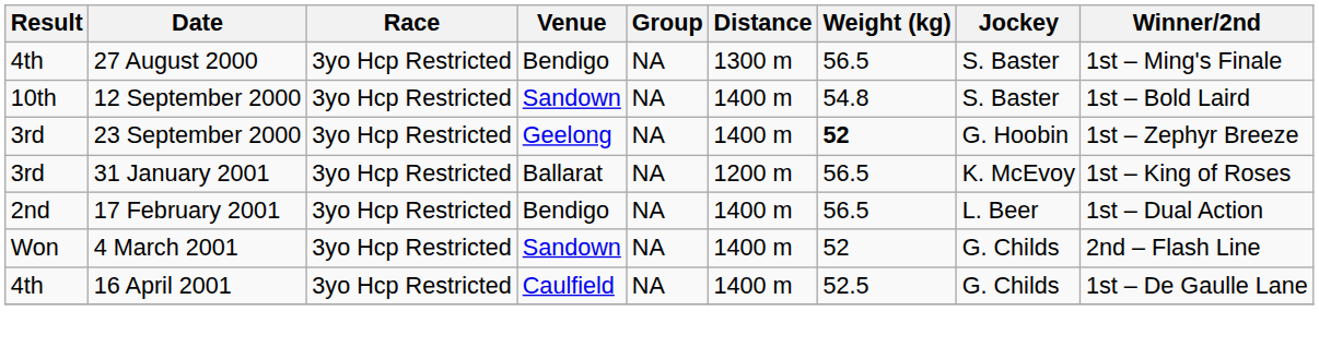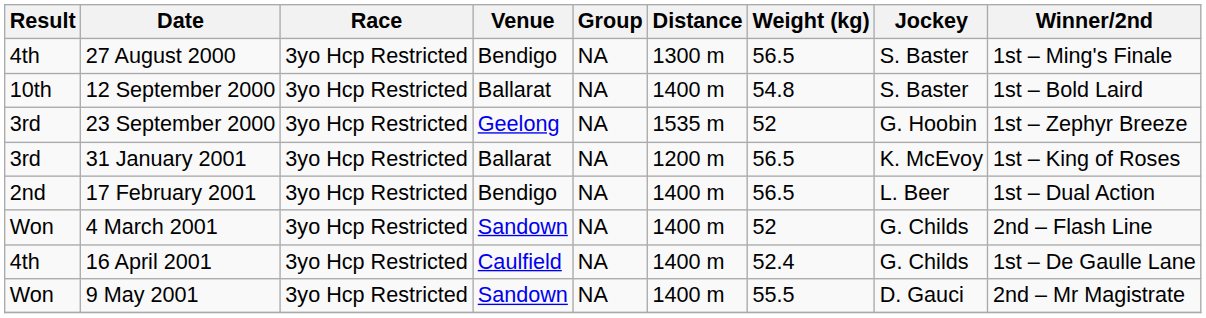12 September 2000 | Venue: Sandown -> Ballarat
23 September 2000 | Distance: 1400 m -> 1535 m
23 September 2000 | Weight (kg): bold -> normal
16 April 2001 | Weight (kg): 52.5 -> 52.4
+ row: Won | 9 May 2001 | 3yo Hcp Restricted | Sandown | NA | 1400 m | 55.5 | D. Gauci | 2nd – Mr Magistrate
